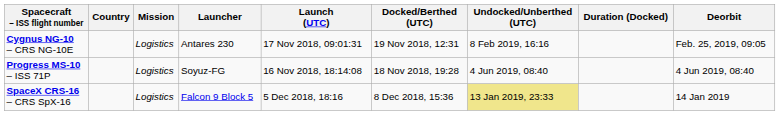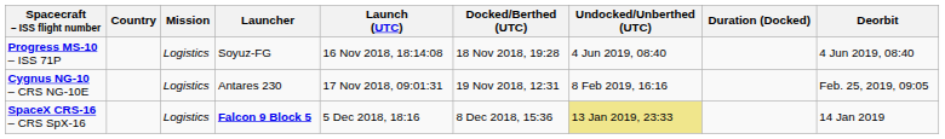rows swapped: Progress MS-10 – ISS 71P <-> Cygnus NG-10 – CRS NG-10E
SpaceX CRS-16 – CRS SpX-16 | Launcher: normal -> bold
